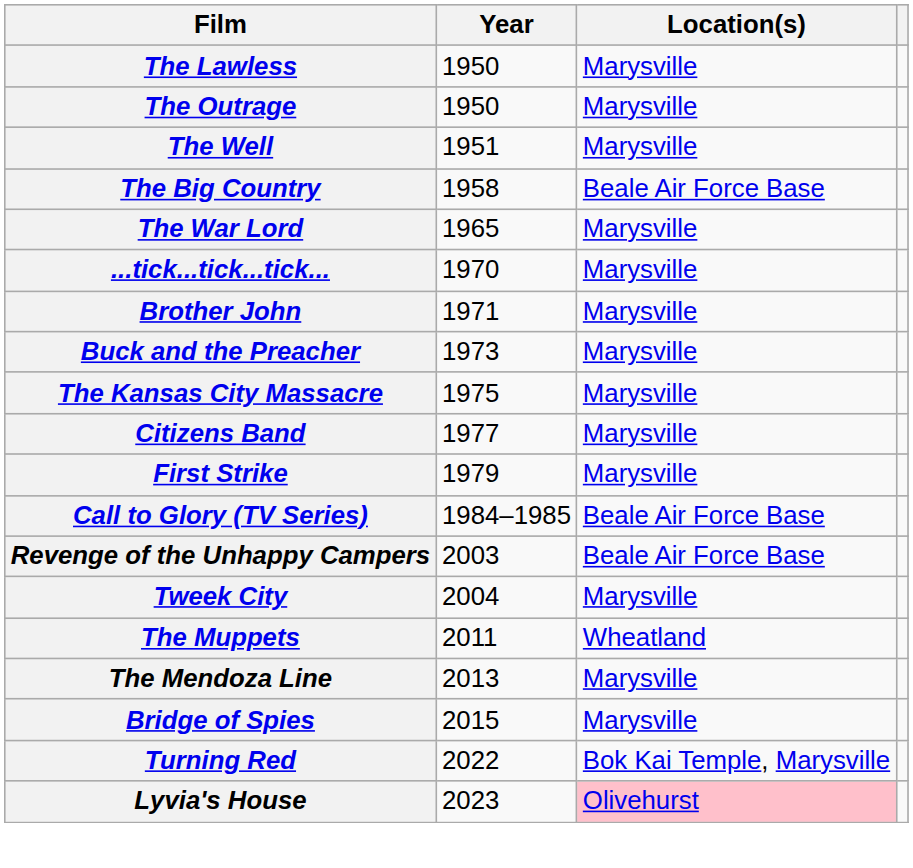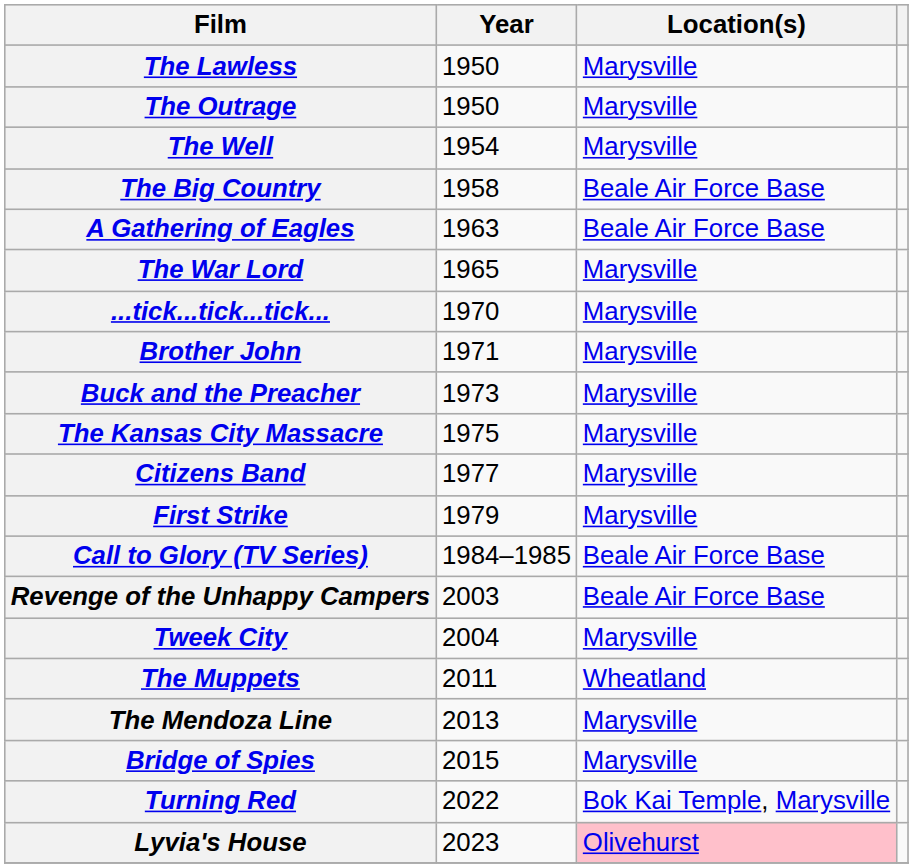The Well | Year: 1951 -> 1954
+ row: A Gathering of Eagles | 1963 | Beale Air Force Base
